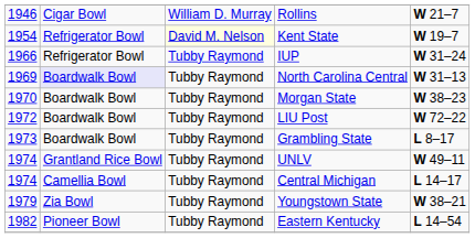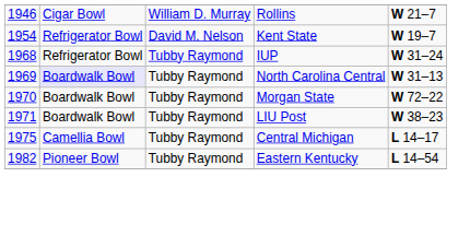Kent State | column 3: lightyellow background -> no background
IUP | column 1: 1966 -> 1968
Morgan State | column 5: W 38–23 -> W 72–22
LIU Post | column 1: 1972 -> 1971
LIU Post | column 5: W 72–22 -> W 38–23
- row: 1973 | Boardwalk Bowl | Tubby Raymond | Grambling State | L 8–17
- row: 1974 | Grantland Rice Bowl | Tubby Raymond | UNLV | W 49–11
Central Michigan | column 1: 1974 -> 1975
- row: 1979 | Zia Bowl | Tubby Raymond | Youngstown State | W 38–21
